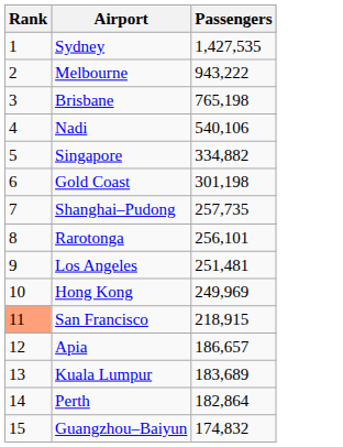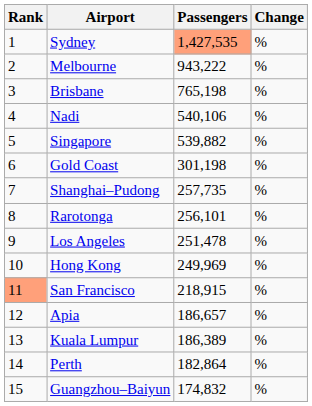+ column: Change | % | % | % | % | % | % | % | % | % | % | % | % | % | % | %
Sydney | Passengers: no background -> lightsalmon background
Singapore | Passengers: 334,882 -> 539,882
Los Angeles | Passengers: 251,481 -> 251,478
Kuala Lumpur | Passengers: 183,689 -> 186,389
